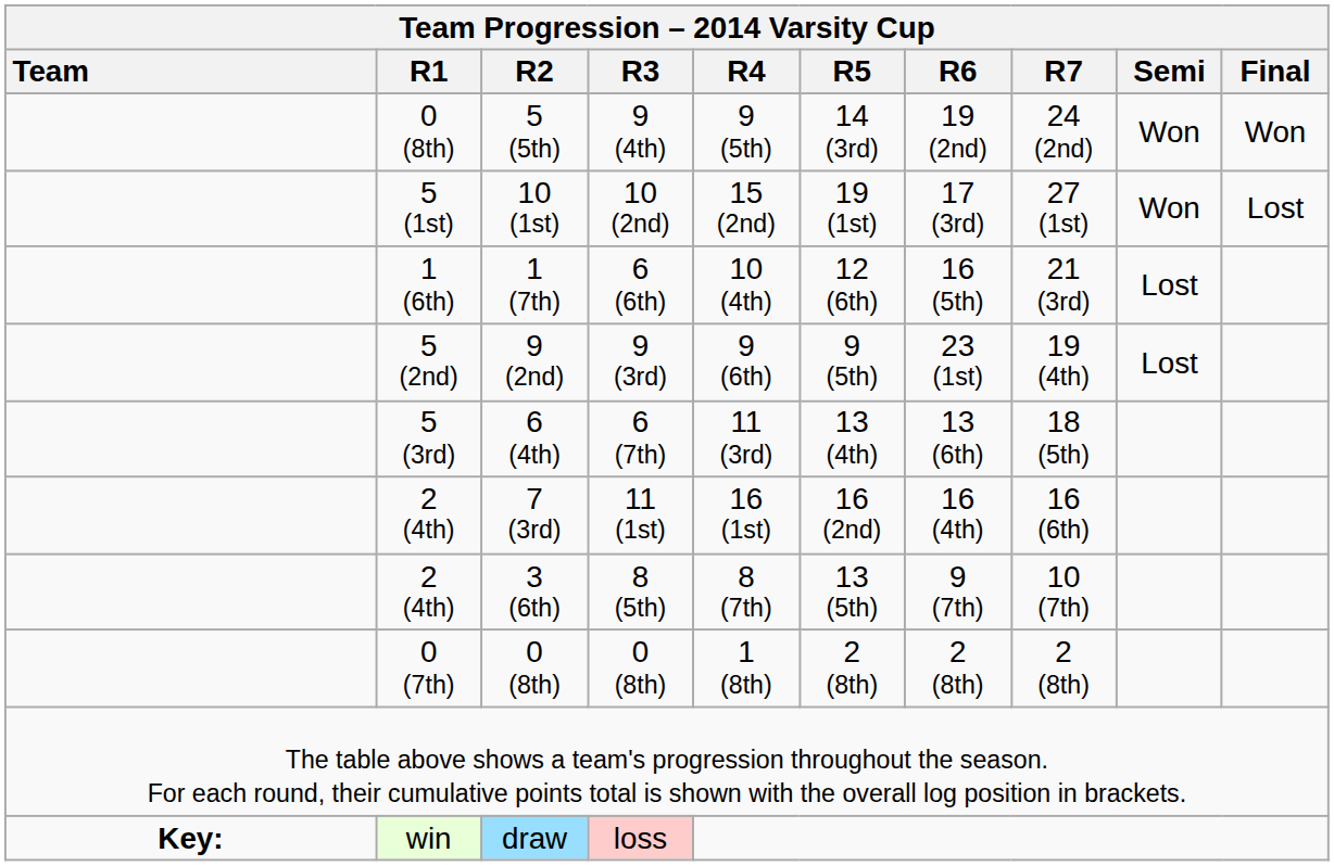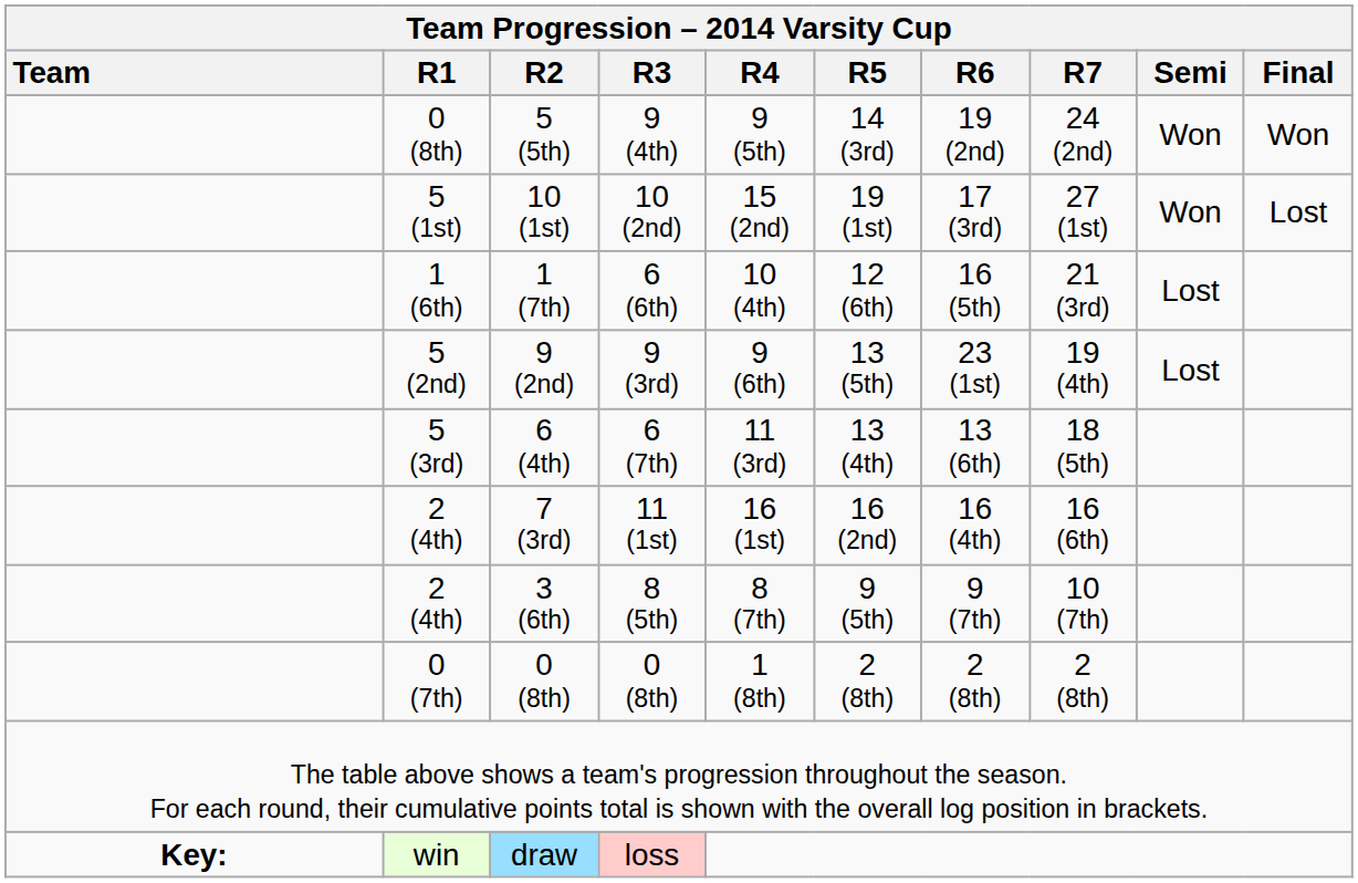9 (2nd) | Team Progression – 2014 Varsity Cup / R5: 9 (5th) -> 13 (5th)
3 (6th) | Team Progression – 2014 Varsity Cup / R5: 13 (5th) -> 9 (5th)
